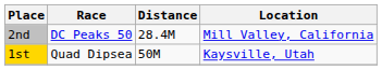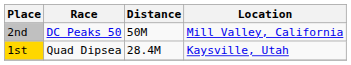2nd | Distance: 28.4M -> 50M
1st | Distance: 50M -> 28.4M
